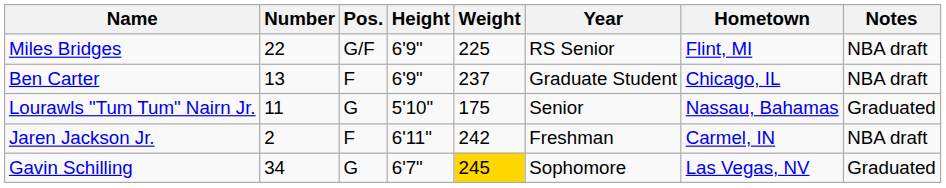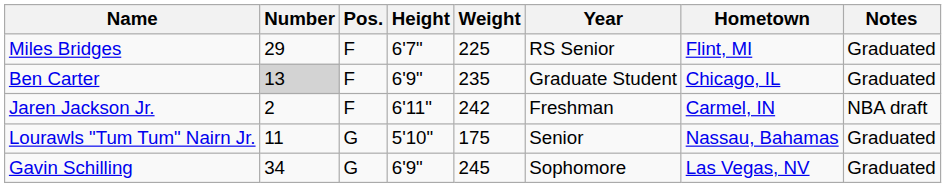Miles Bridges | Number: 22 -> 29
Miles Bridges | Pos.: G/F -> F
Miles Bridges | Height: 6'9" -> 6'7"
Miles Bridges | Notes: NBA draft -> Graduated
Ben Carter | Number: no background -> lightgrey background
Ben Carter | Weight: 237 -> 235
Ben Carter | Notes: NBA draft -> Graduated
rows swapped: Jaren Jackson Jr. <-> Lourawls "Tum Tum" Nairn Jr.
Gavin Schilling | Height: 6'7" -> 6'9"
Gavin Schilling | Weight: gold background -> no background
